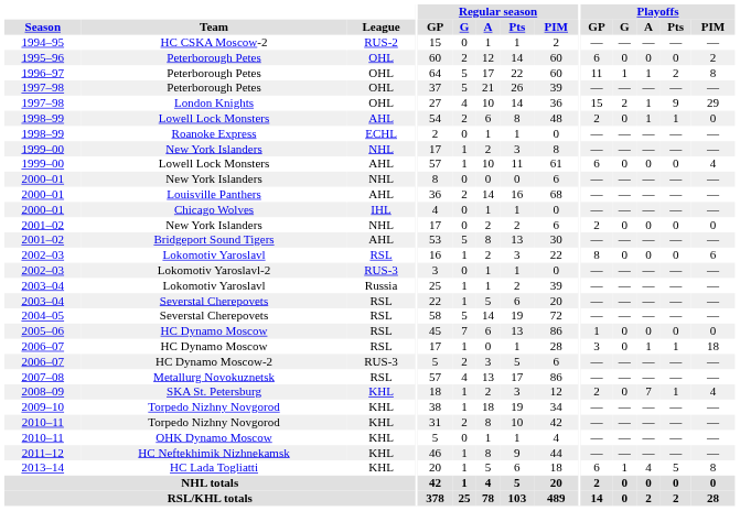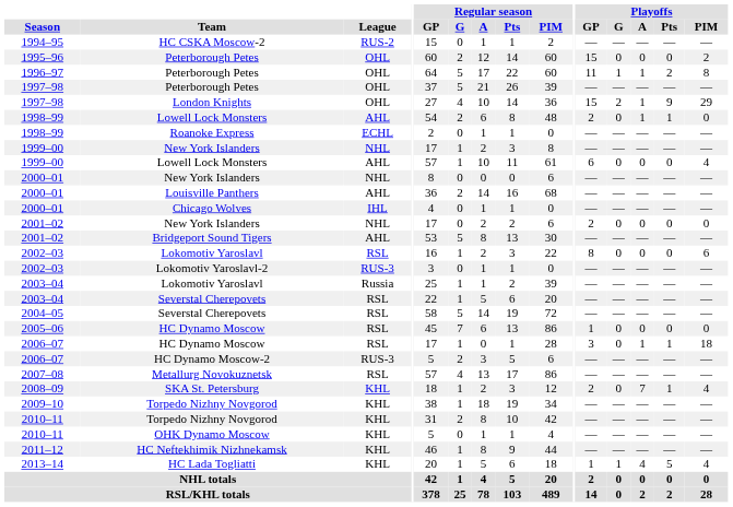1995–96 / Peterborough Petes | Playoffs / GP: 6 -> 15
HC Lada Togliatti | Playoffs / GP: 6 -> 1
HC Lada Togliatti | Playoffs / PIM: 8 -> 4
